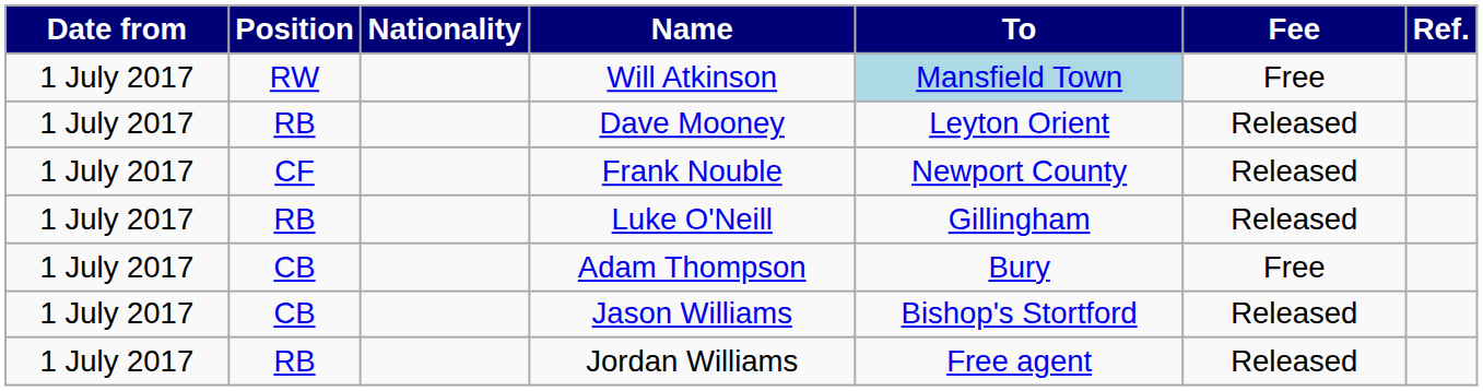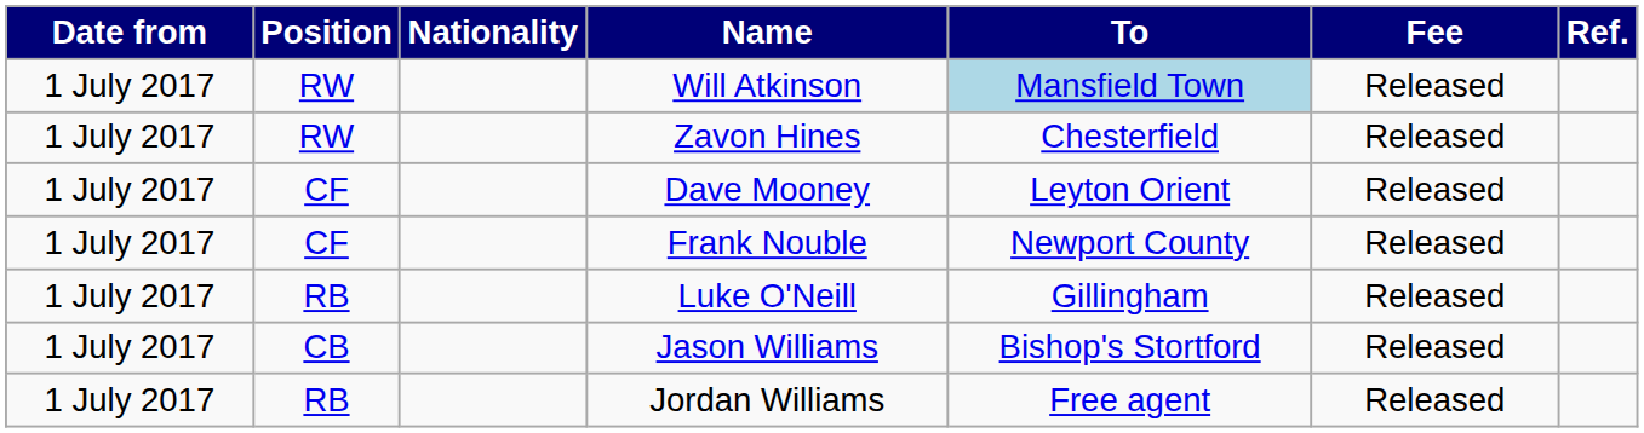Will Atkinson | Fee: Free -> Released
+ row: 1 July 2017 | RW | Zavon Hines | Chesterfield | Released
Dave Mooney | Position: RB -> CF
- row: 1 July 2017 | CB | Adam Thompson | Bury | Free
